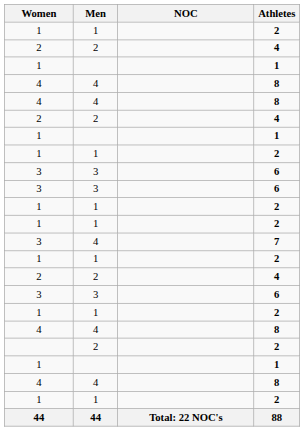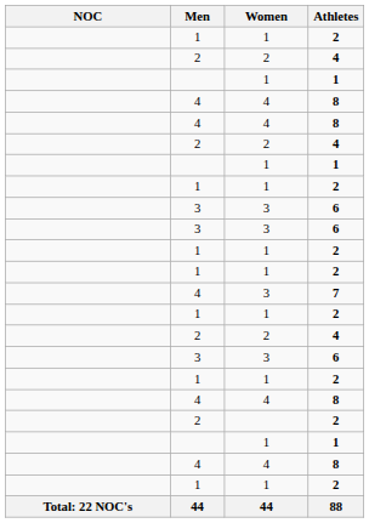columns swapped: NOC <-> Women
